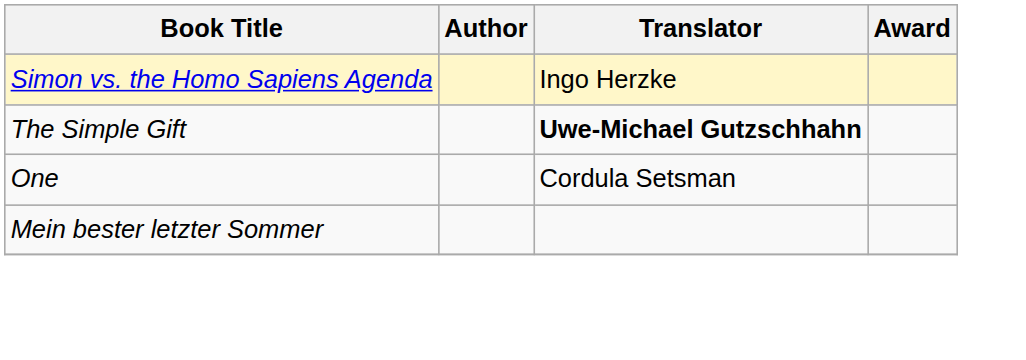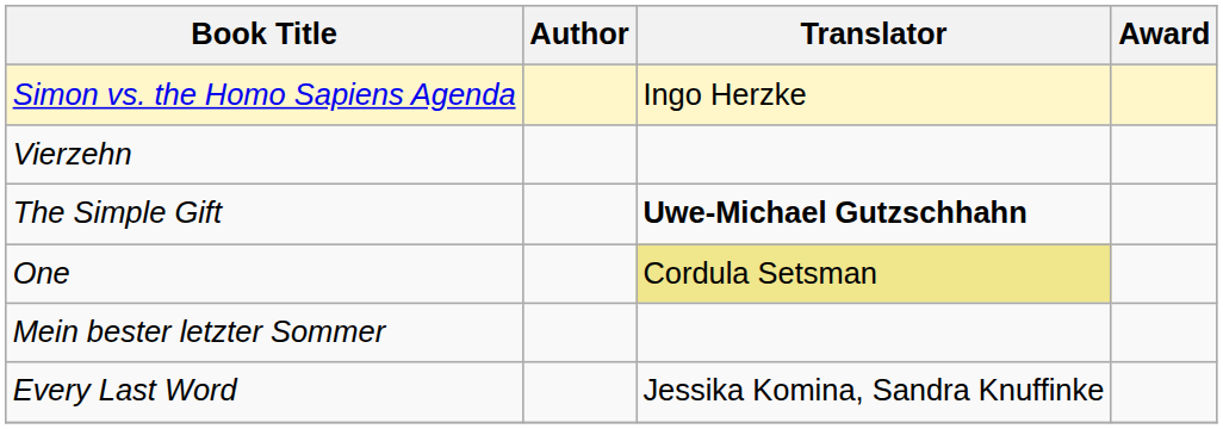+ row: Vierzehn
One | Translator: no background -> khaki background
+ row: Every Last Word | Jessika Komina, Sandra Knuffinke
